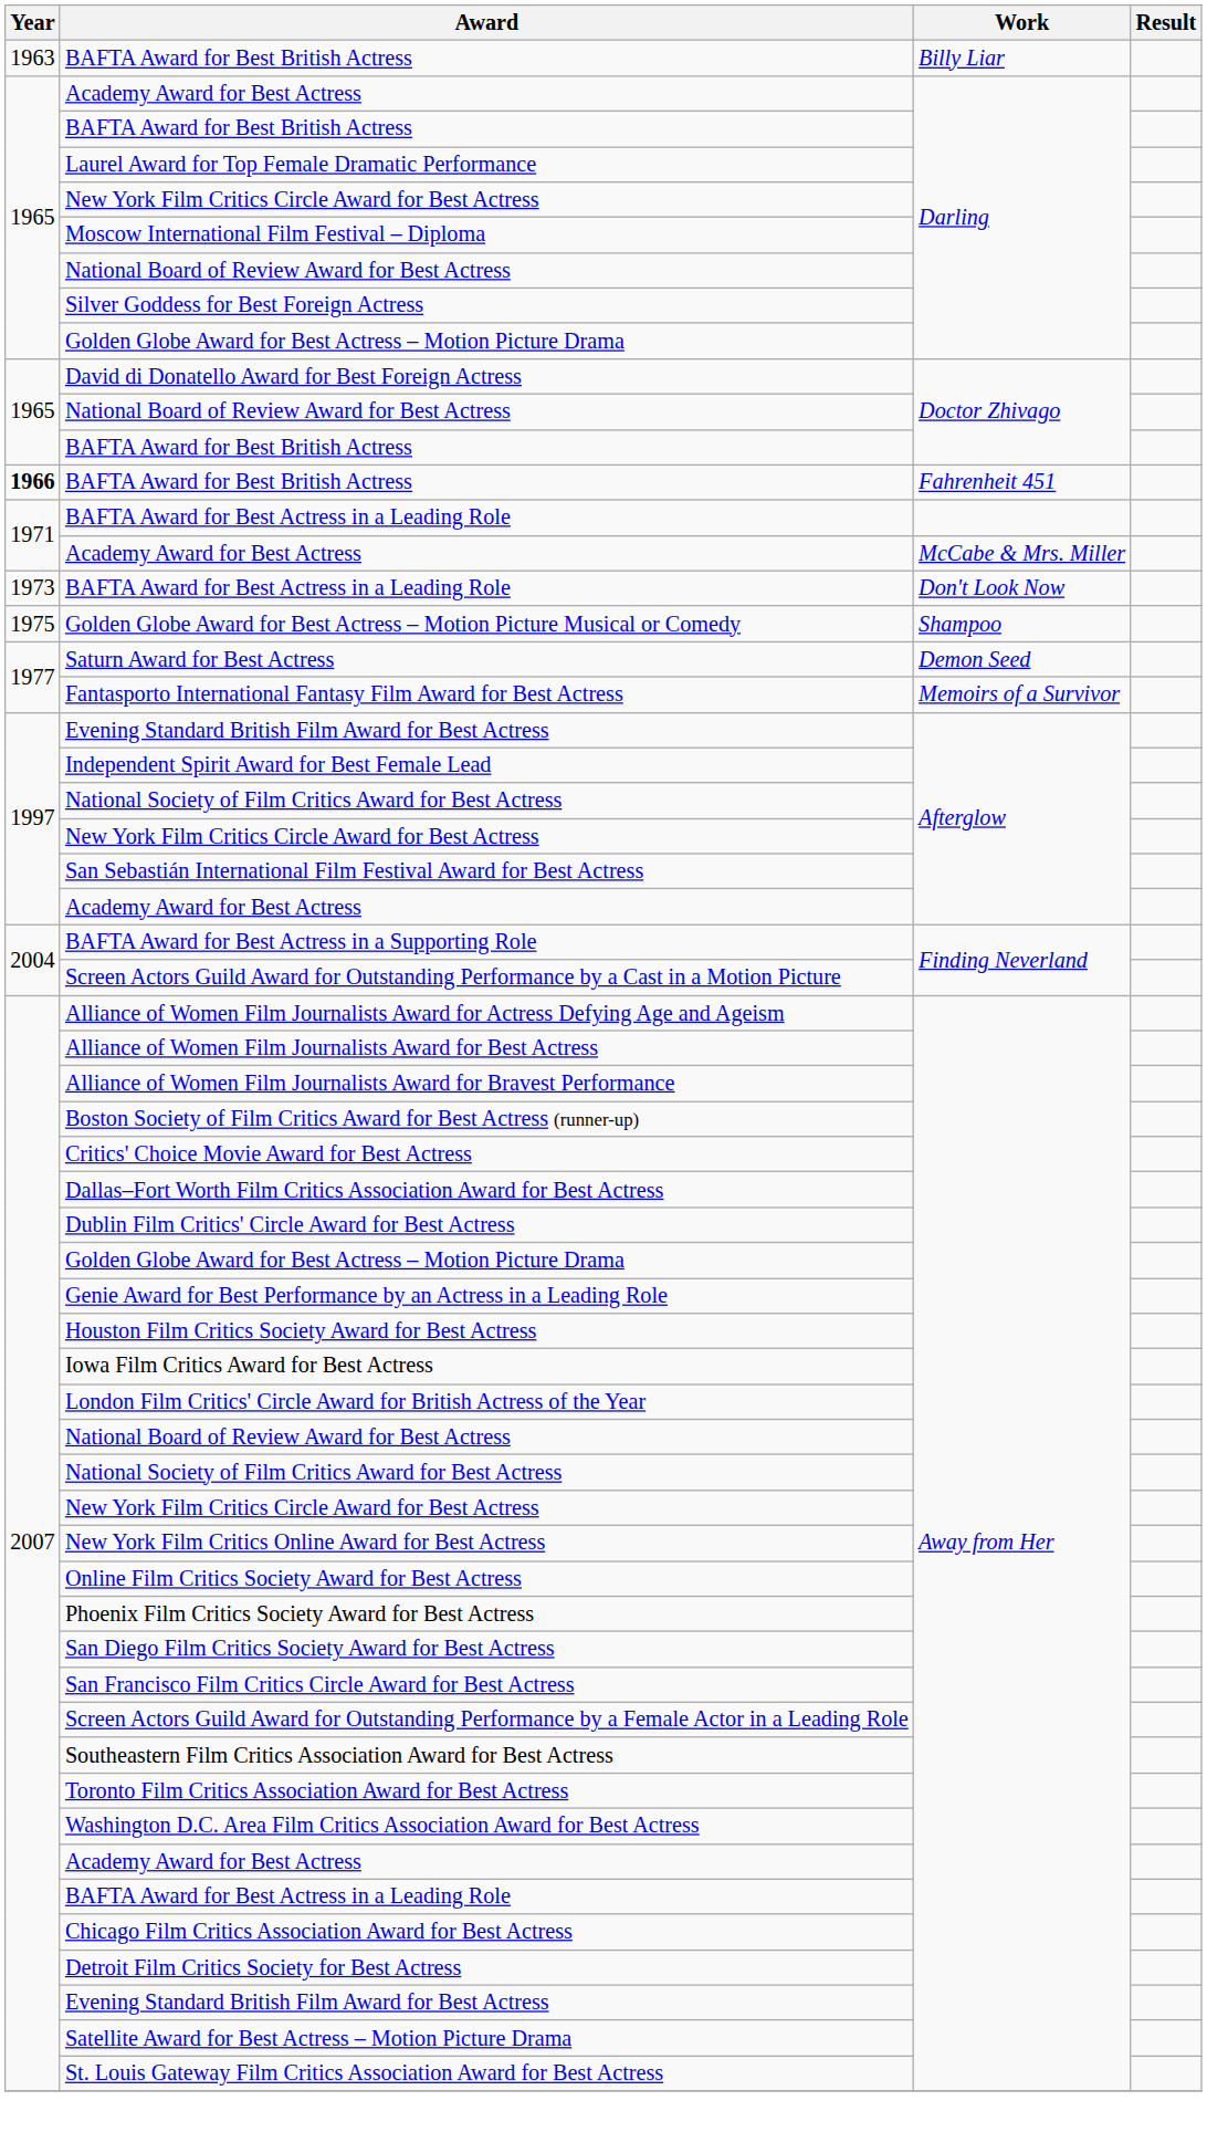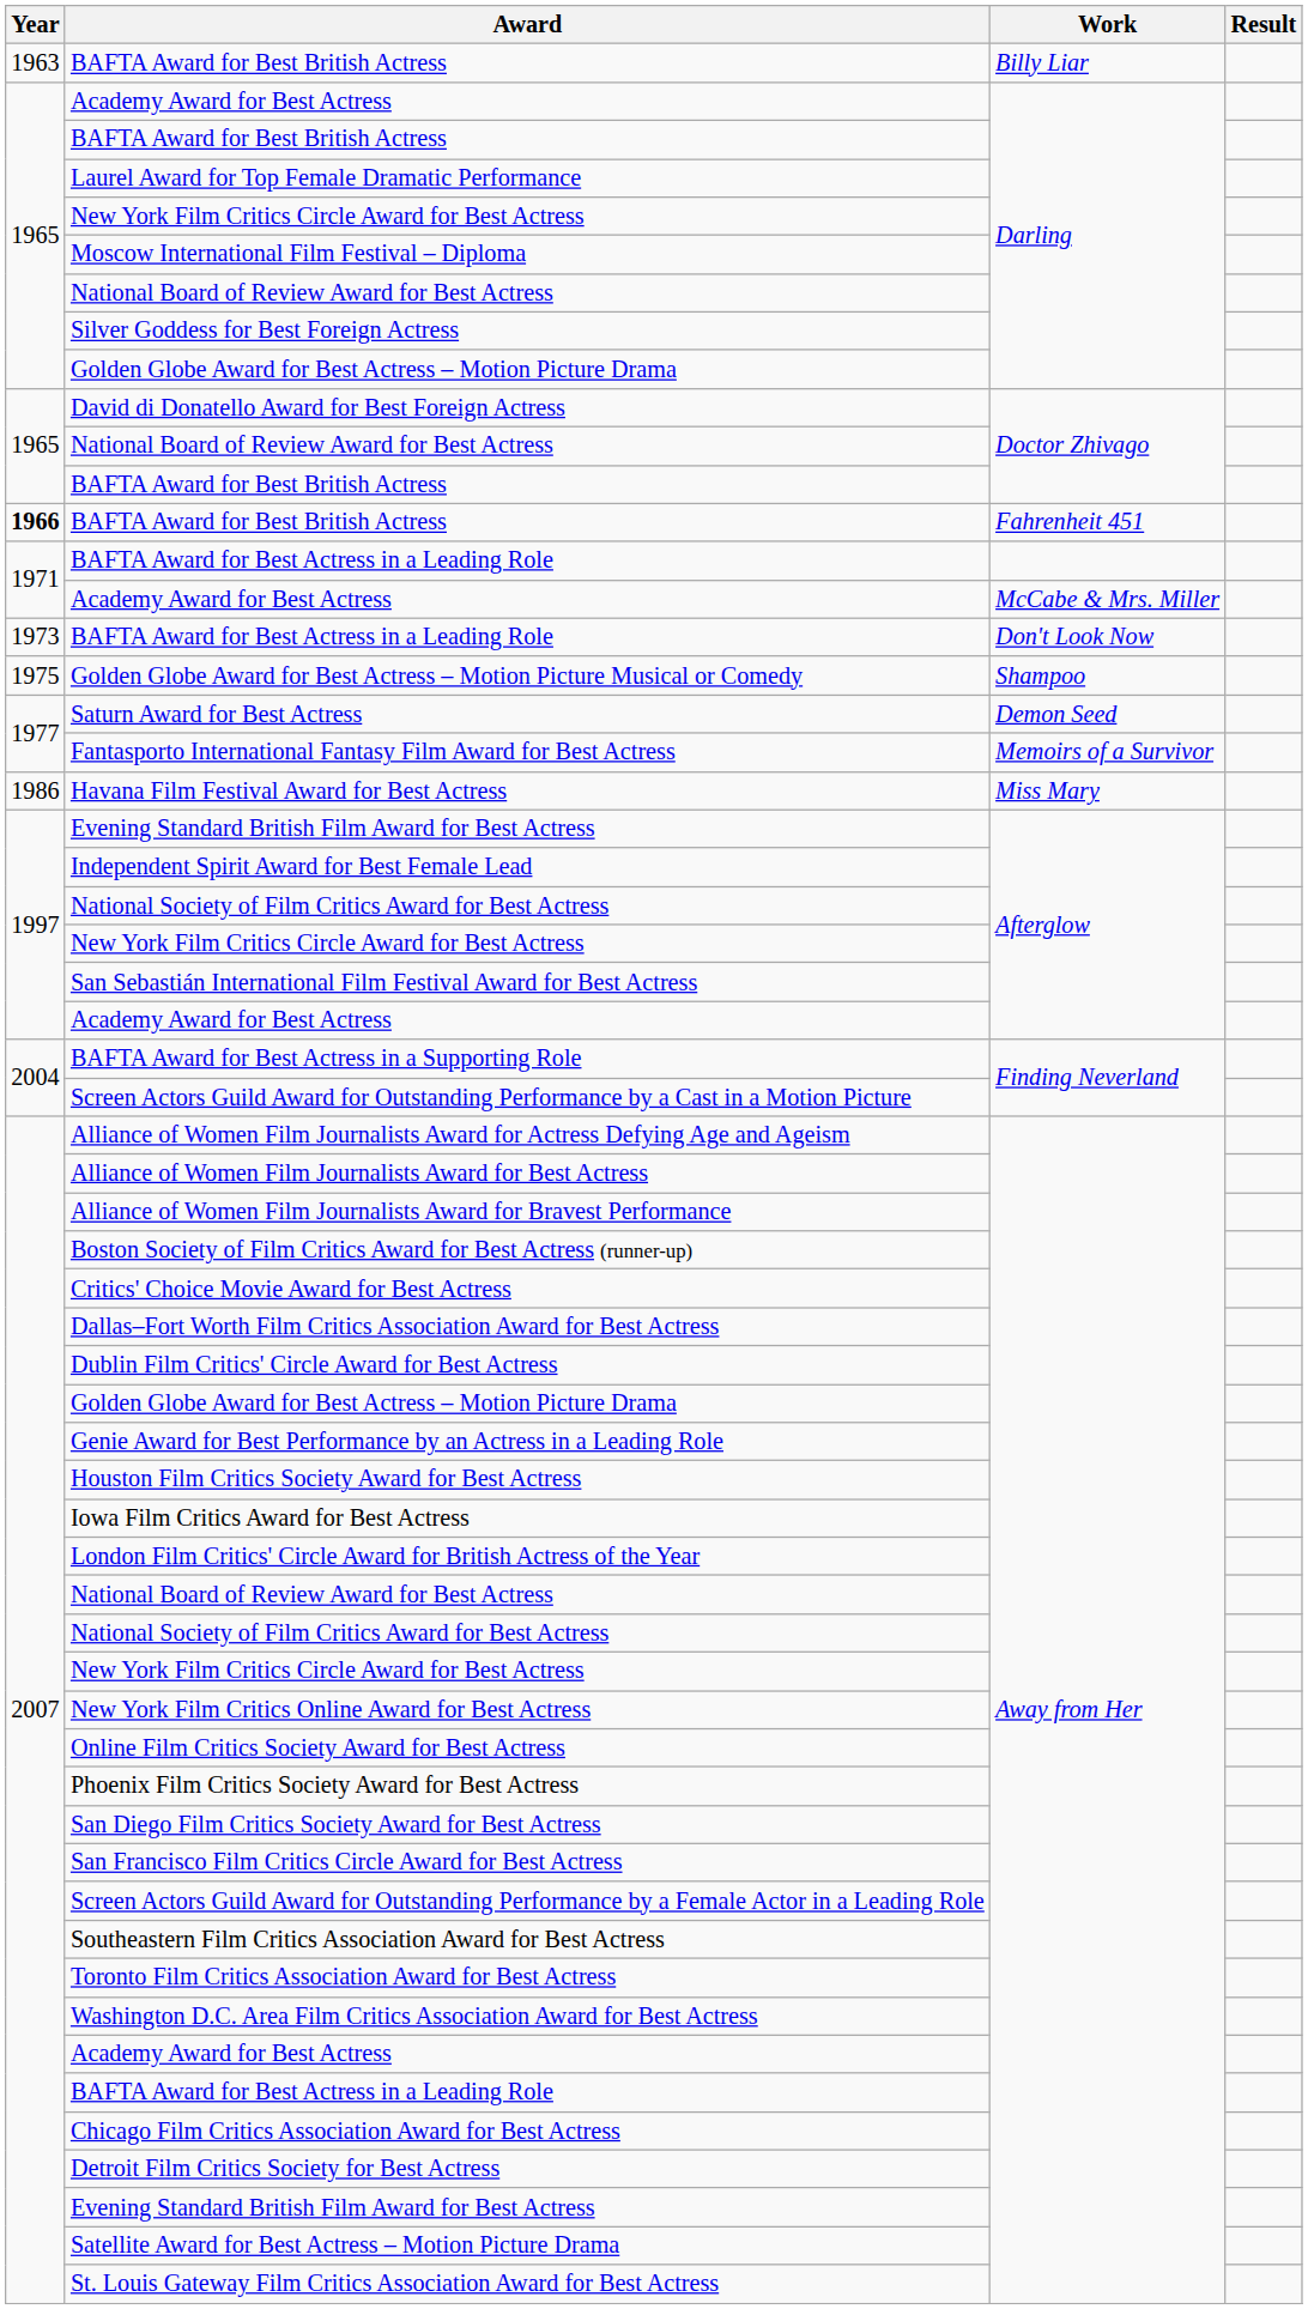+ row: 1986 | Havana Film Festival Award for Best Actress | Miss Mary
